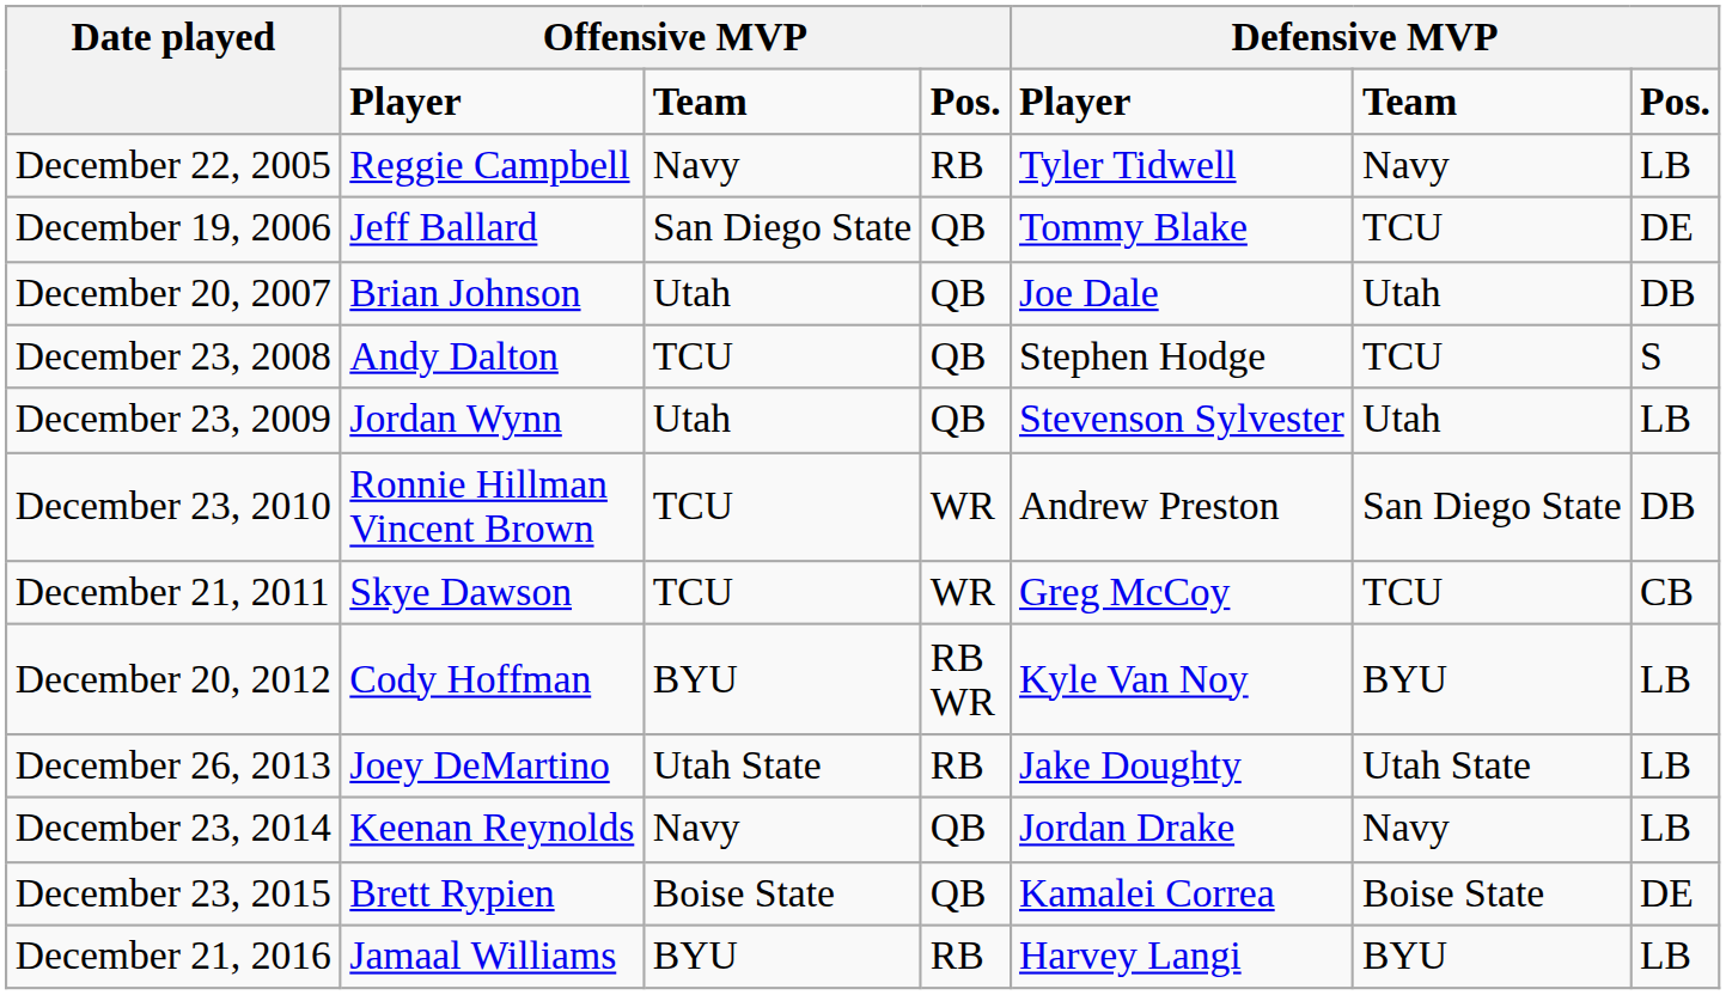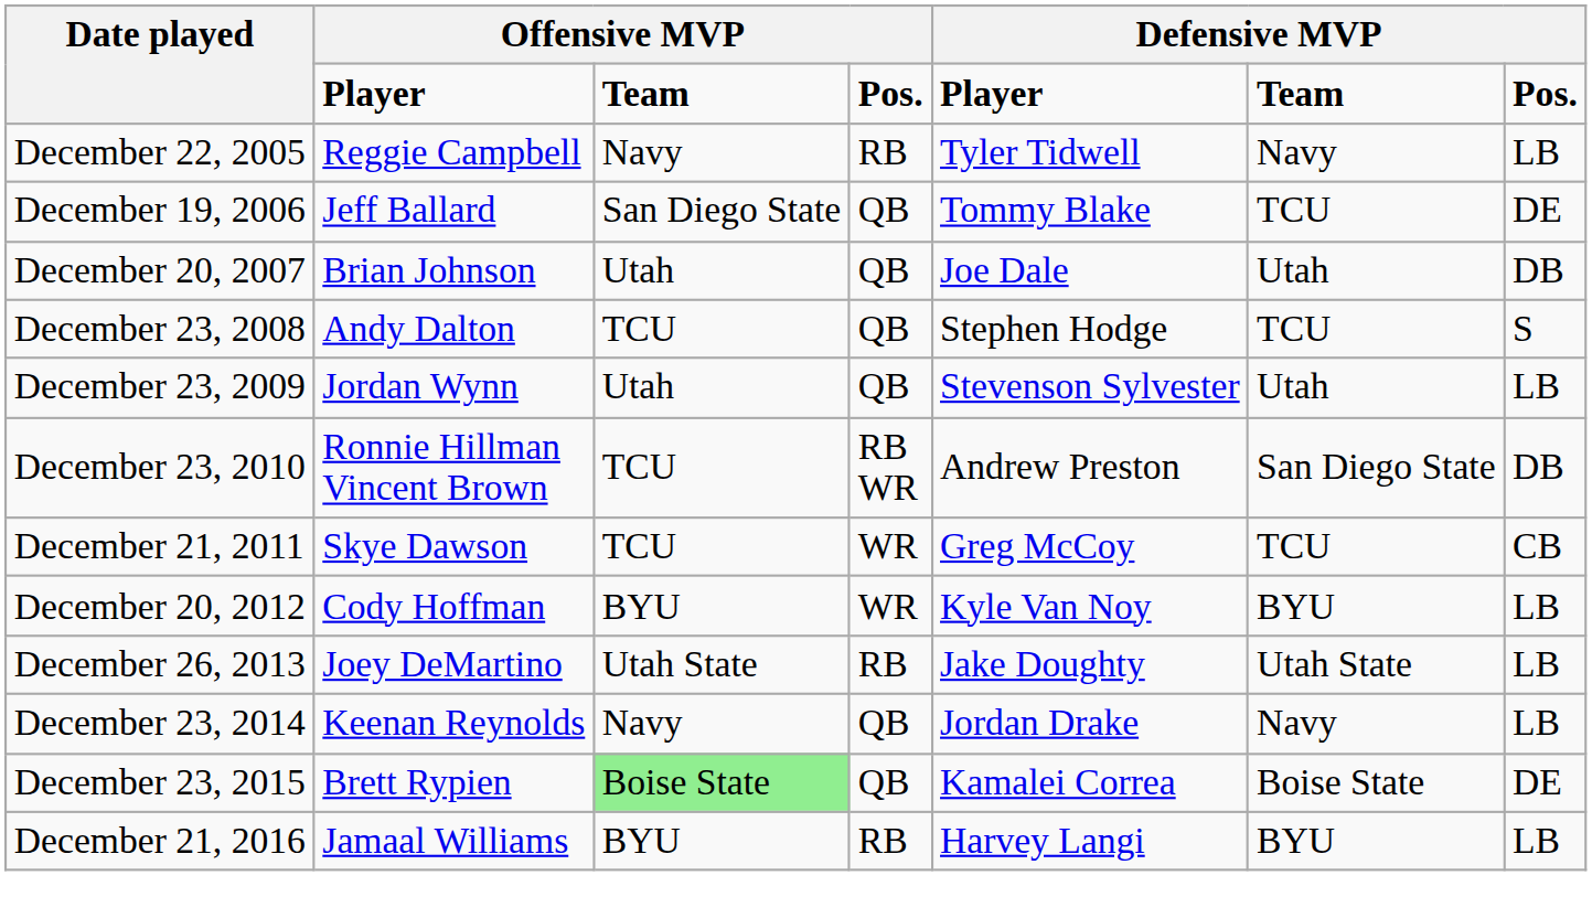December 23, 2010 | column 4: WR -> RB WR
December 20, 2012 | column 4: RB WR -> WR
December 23, 2015 | column 3: no background -> lightgreen background
